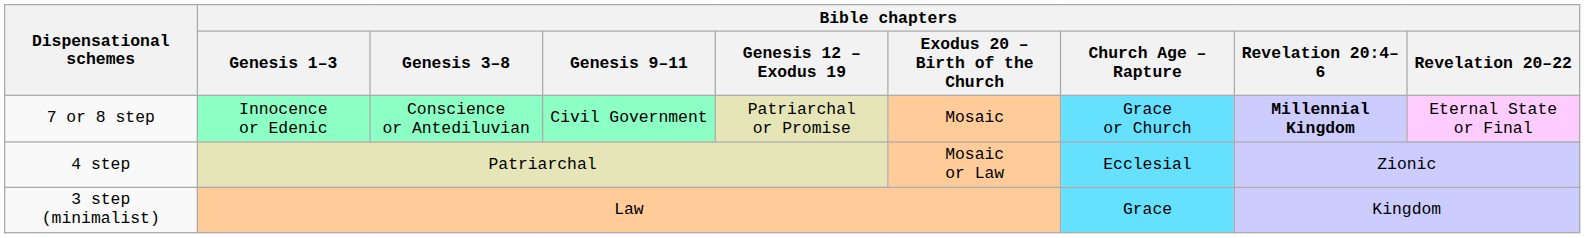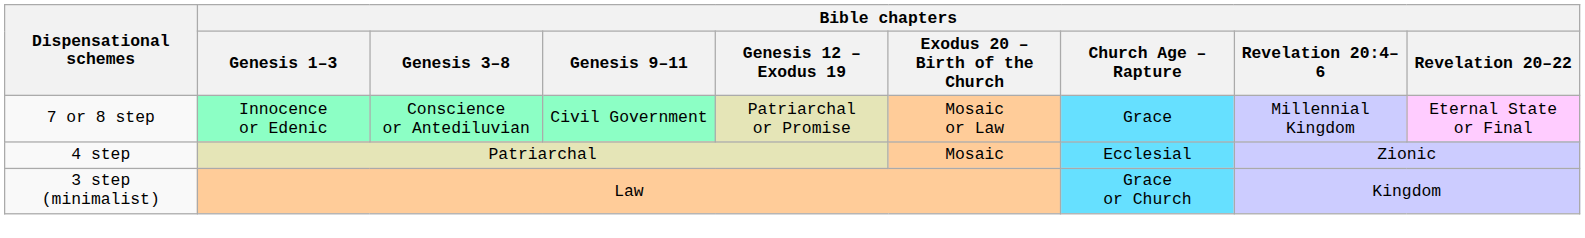7 or 8 step | Bible chapters / Exodus 20 – Birth of the Church: Mosaic -> Mosaic or Law
7 or 8 step | Bible chapters / Church Age – Rapture: Grace or Church -> Grace
7 or 8 step | Bible chapters / Revelation 20:4–6: bold -> normal
4 step | Bible chapters / Exodus 20 – Birth of the Church: Mosaic or Law -> Mosaic
3 step (minimalist) | Bible chapters / Church Age – Rapture: Grace -> Grace or Church
